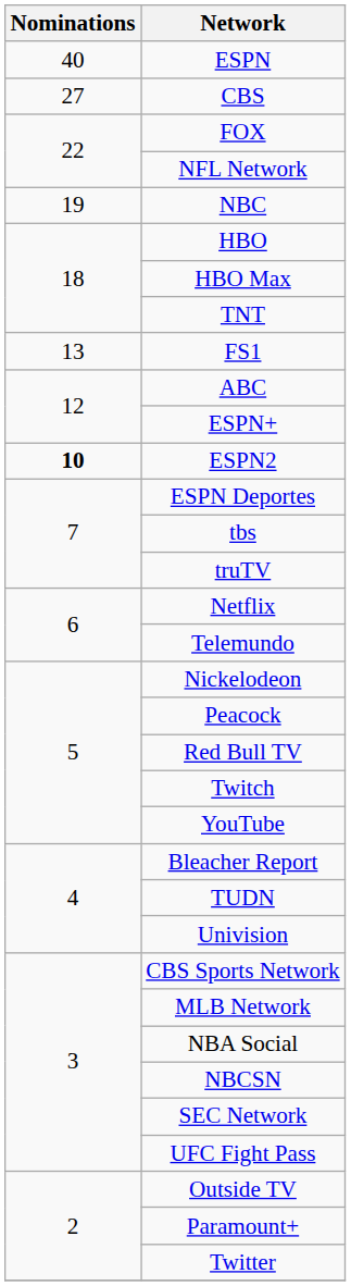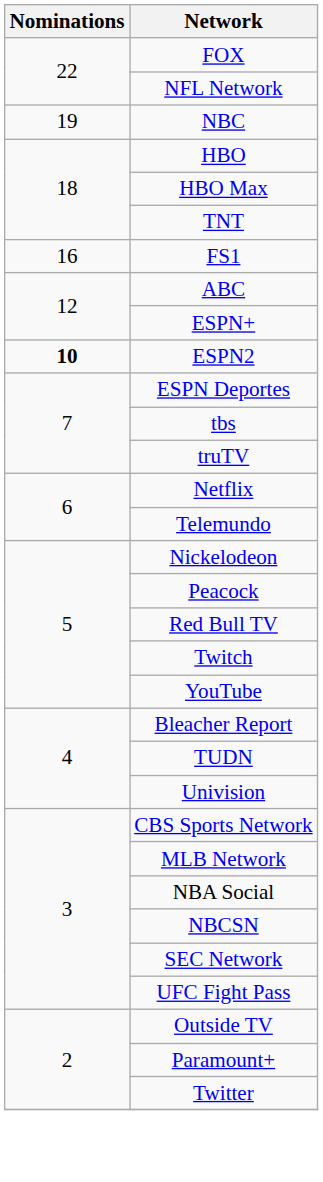- row: 40 | ESPN
- row: 27 | CBS
FS1 | Nominations: 13 -> 16
